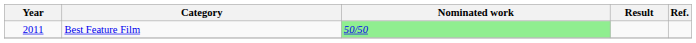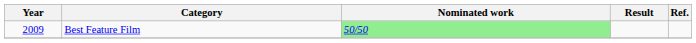Best Feature Film | Year: 2011 -> 2009
